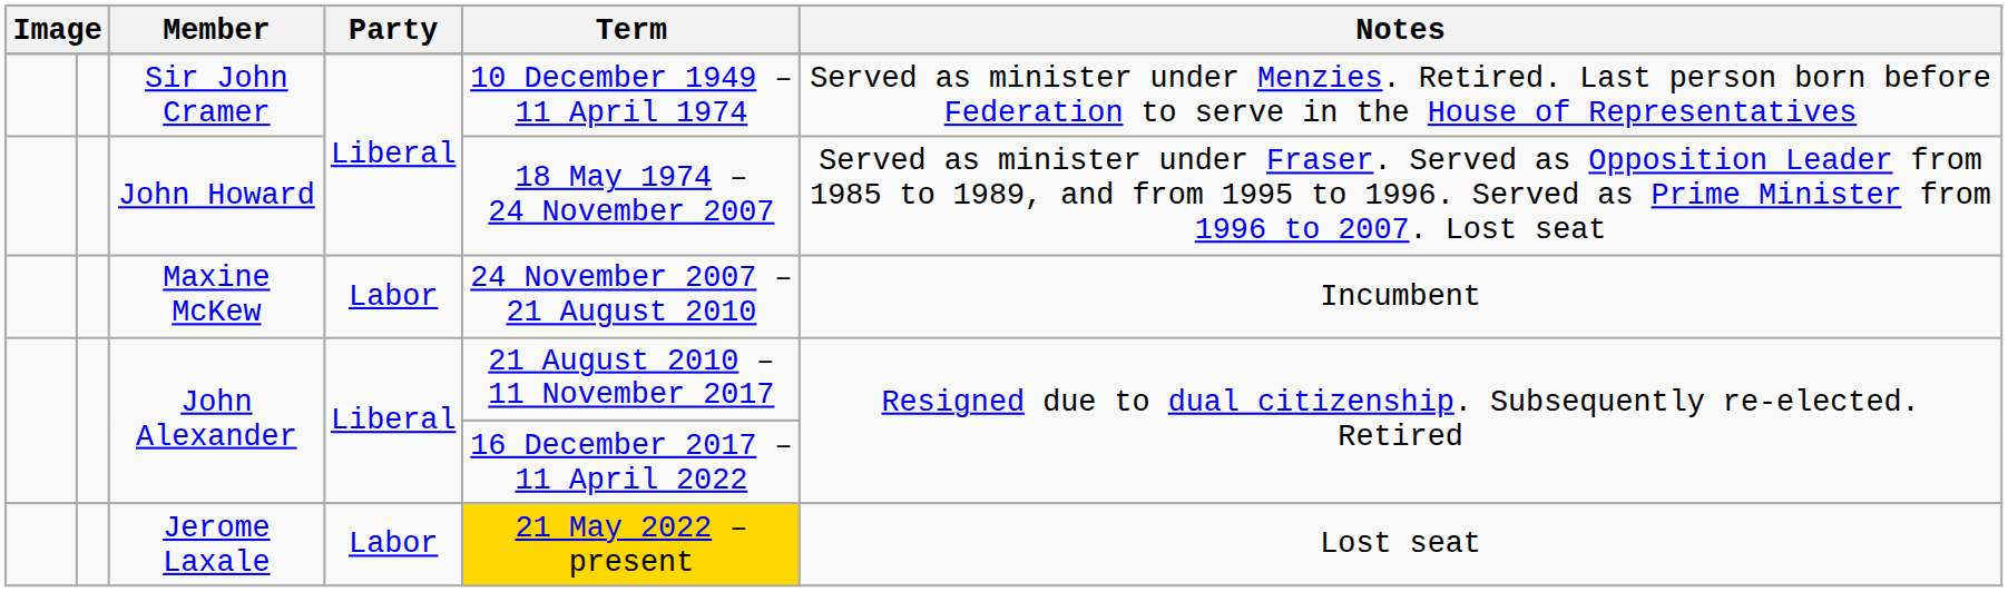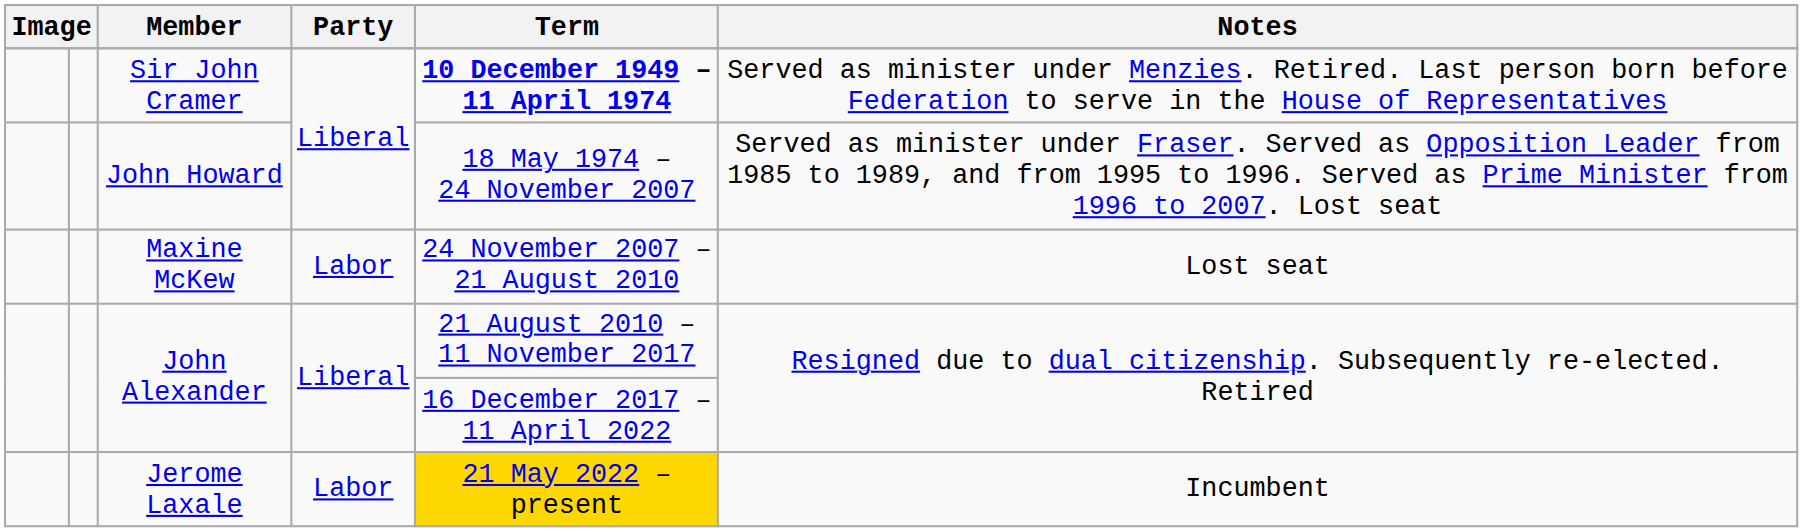Sir John Cramer | Term: normal -> bold
Maxine McKew | Notes: Incumbent -> Lost seat
Jerome Laxale | Notes: Lost seat -> Incumbent
